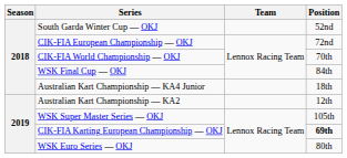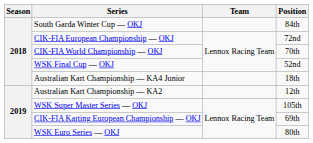South Garda Winter Cup — OKJ | Position: 52nd -> 84th
WSK Final Cup — OKJ | Position: 84th -> 52nd
CIK-FIA Karting European Championship — OKJ | Position: bold -> normal
